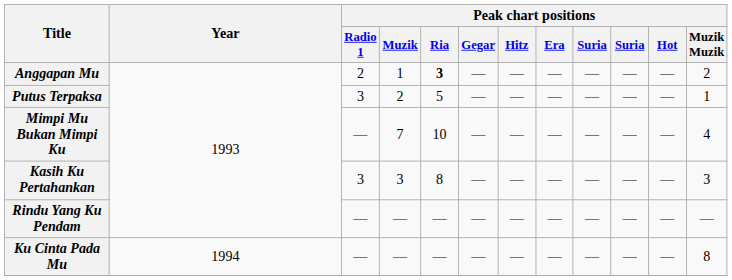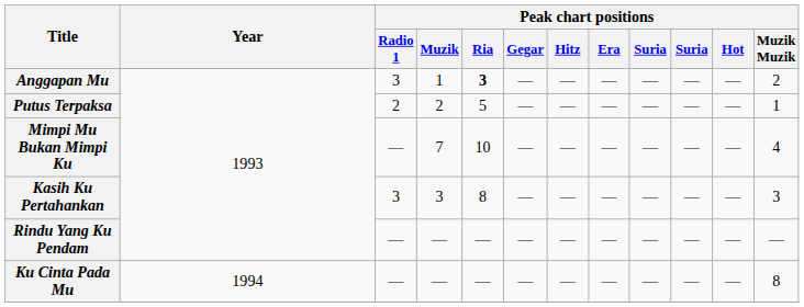Anggapan Mu | Peak chart positions / Radio 1: 2 -> 3
Putus Terpaksa | Peak chart positions / Radio 1: 3 -> 2
